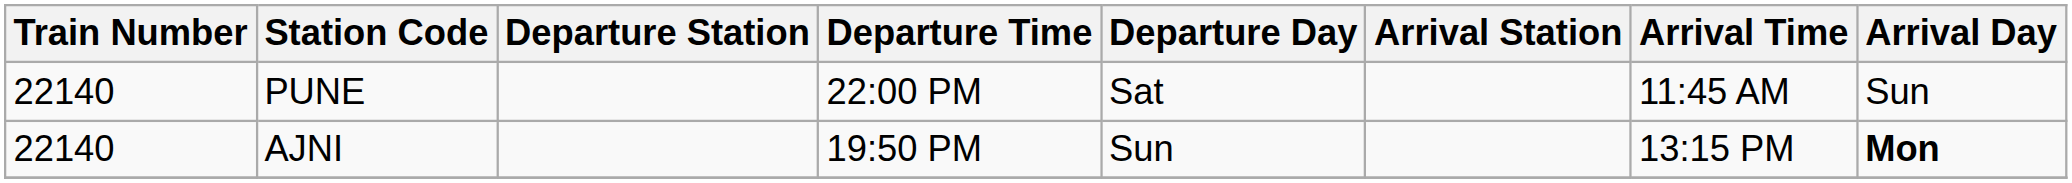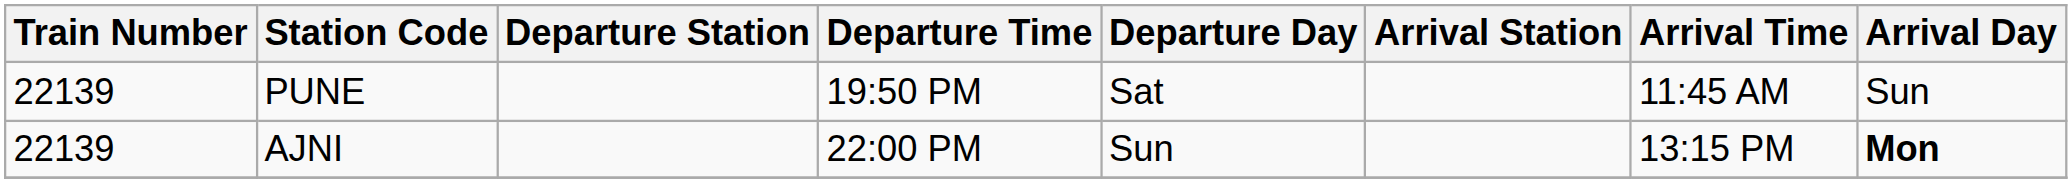PUNE | Train Number: 22140 -> 22139
PUNE | Departure Time: 22:00 PM -> 19:50 PM
AJNI | Train Number: 22140 -> 22139
AJNI | Departure Time: 19:50 PM -> 22:00 PM
